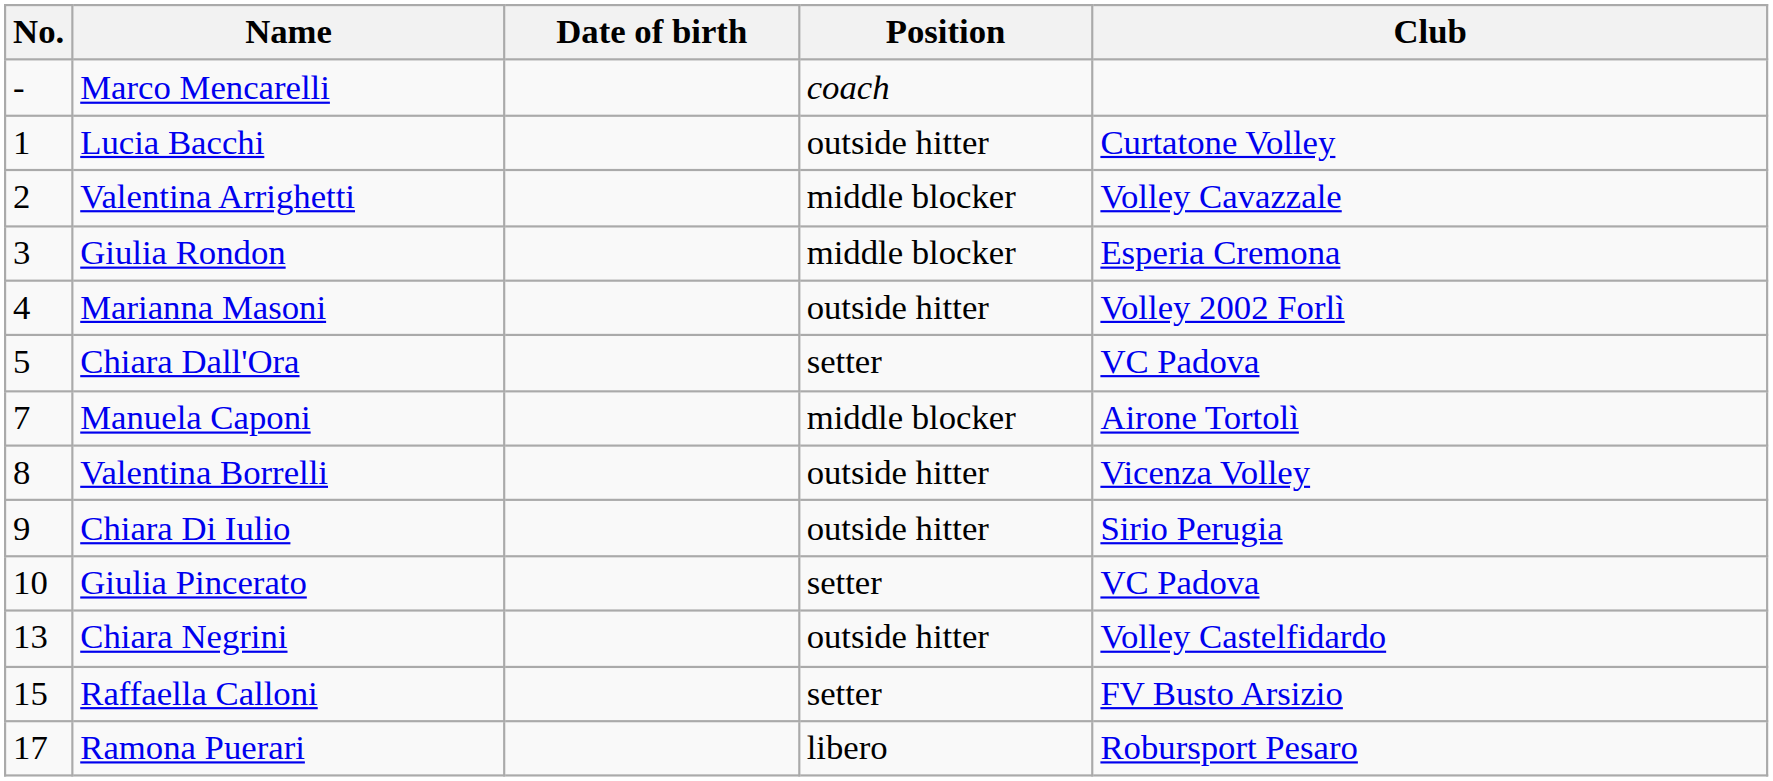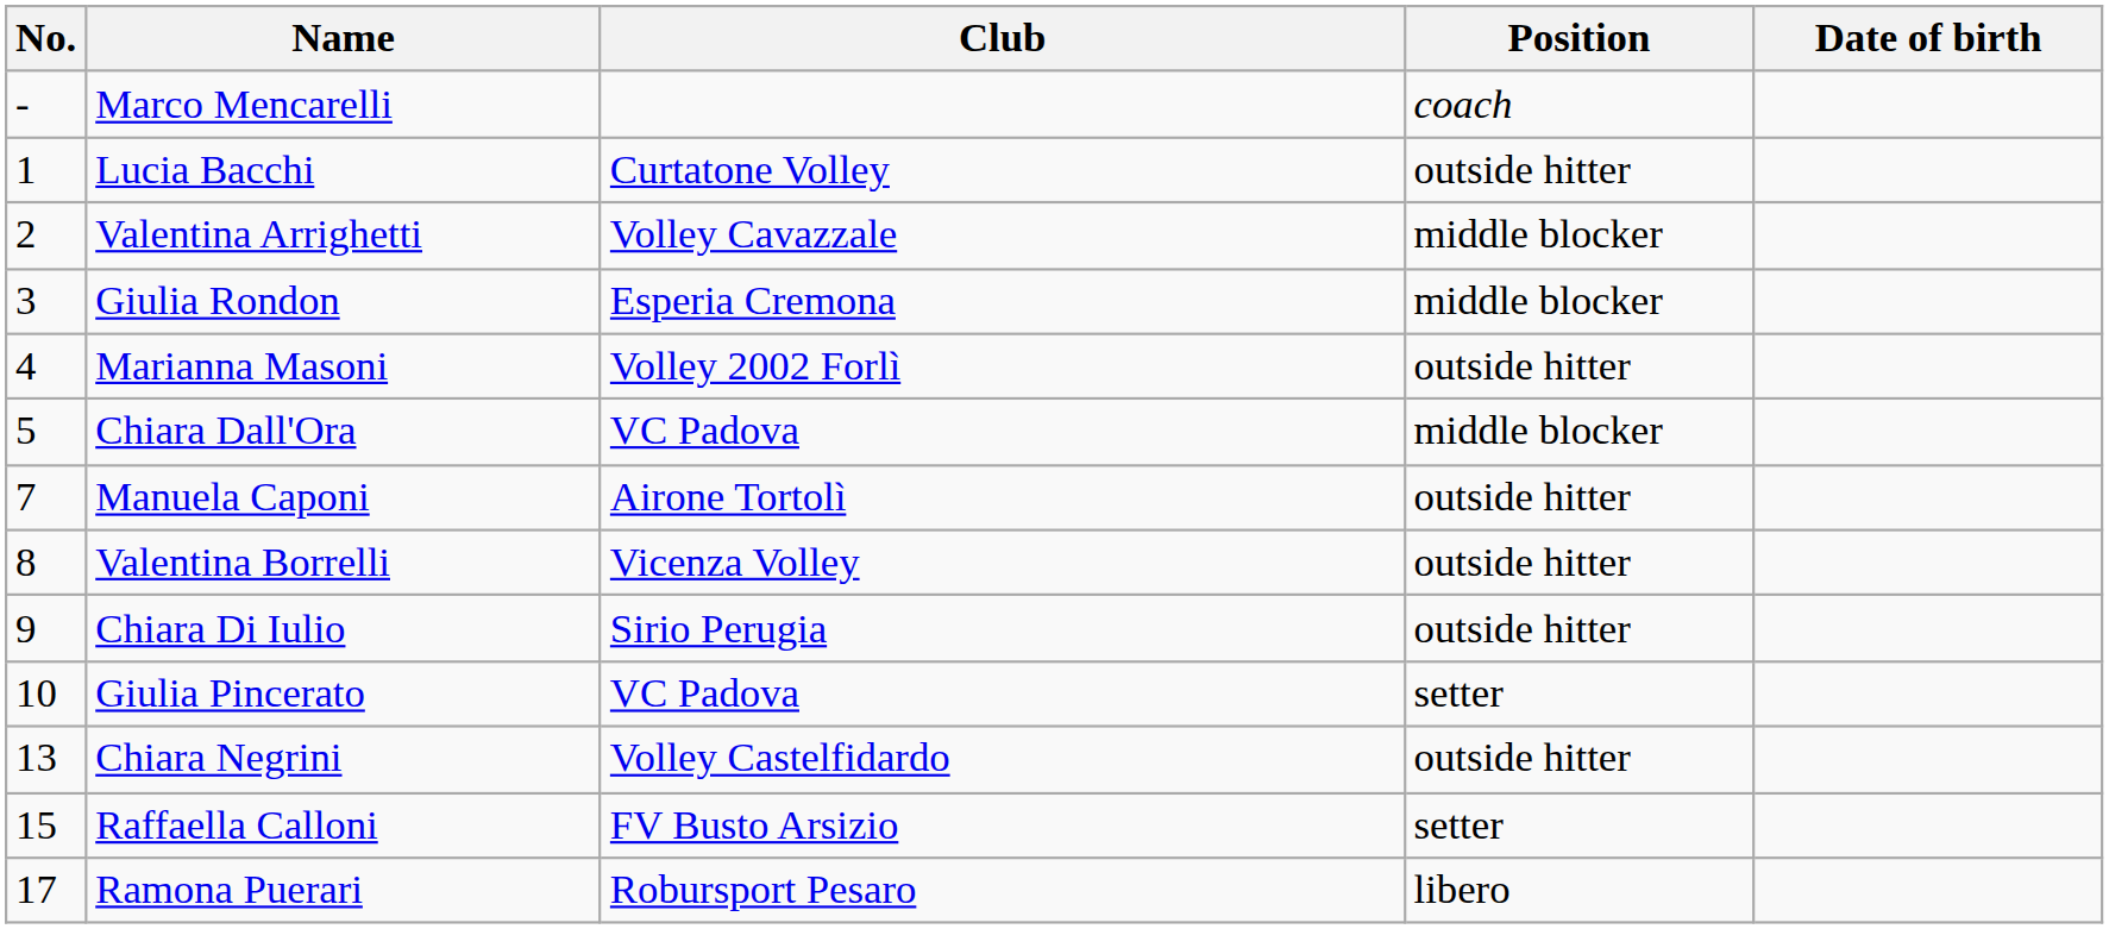columns swapped: Date of birth <-> Club
Chiara Dall'Ora | Position: setter -> middle blocker
Manuela Caponi | Position: middle blocker -> outside hitter
